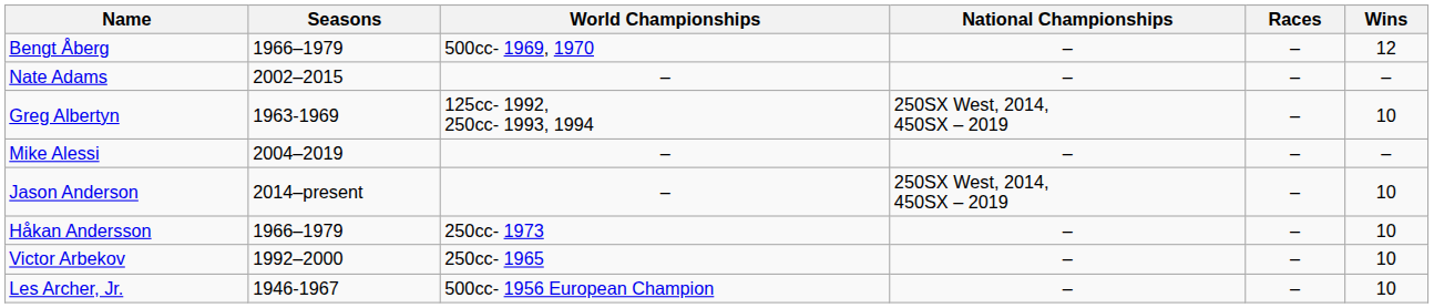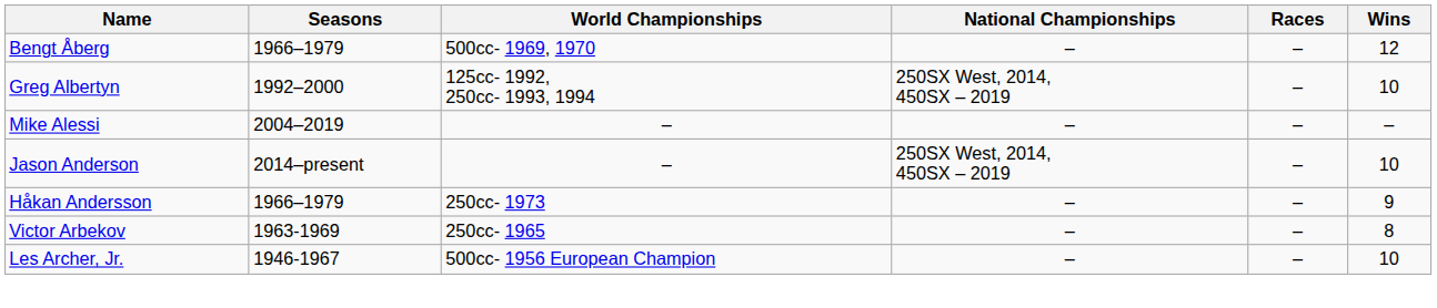- row: Nate Adams | 2002–2015 | – | – | – | –
Greg Albertyn | Seasons: 1963-1969 -> 1992–2000
Håkan Andersson | Wins: 10 -> 9
Victor Arbekov | Seasons: 1992–2000 -> 1963-1969
Victor Arbekov | Wins: 10 -> 8
